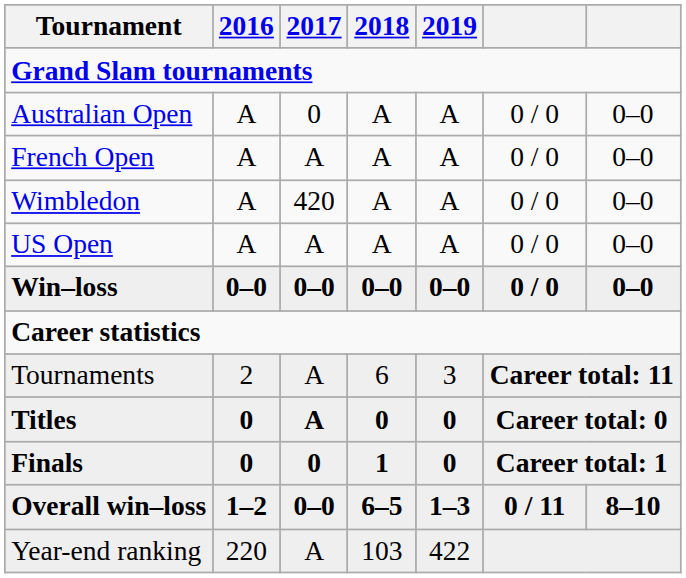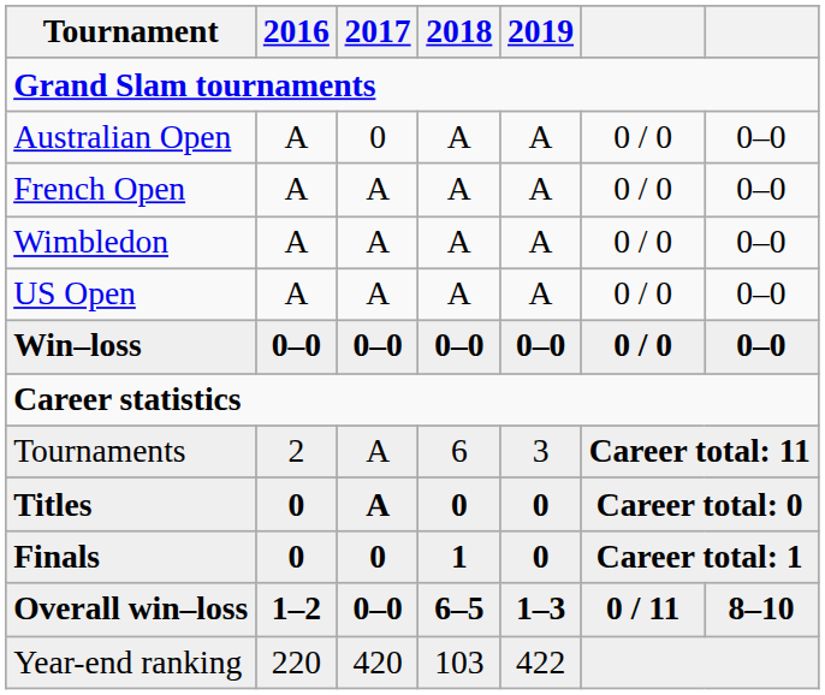Wimbledon | 2017: 420 -> A
Year-end ranking | 2017: A -> 420
